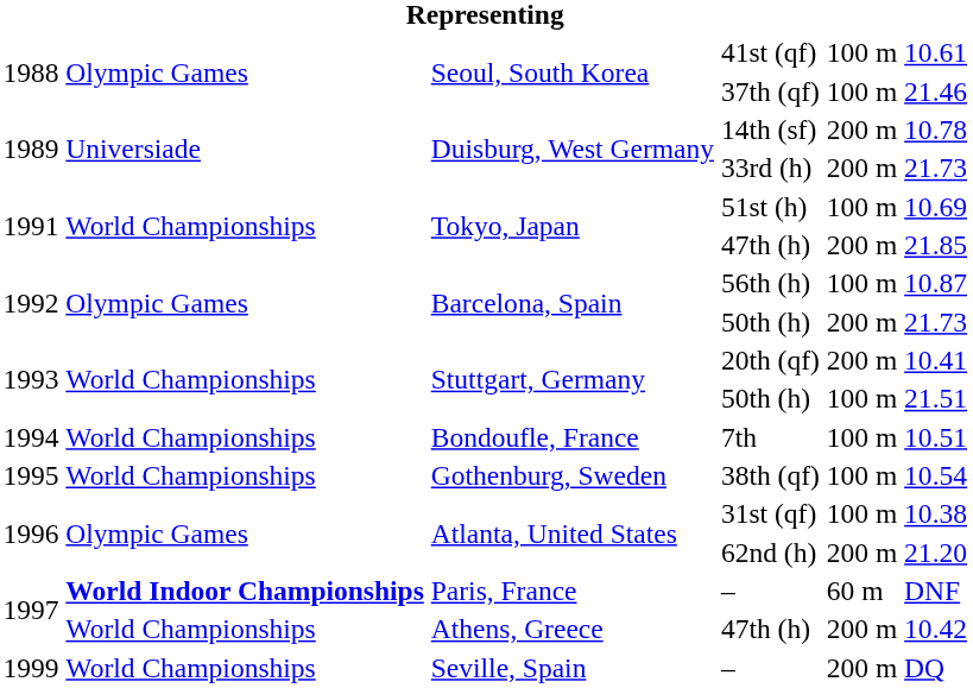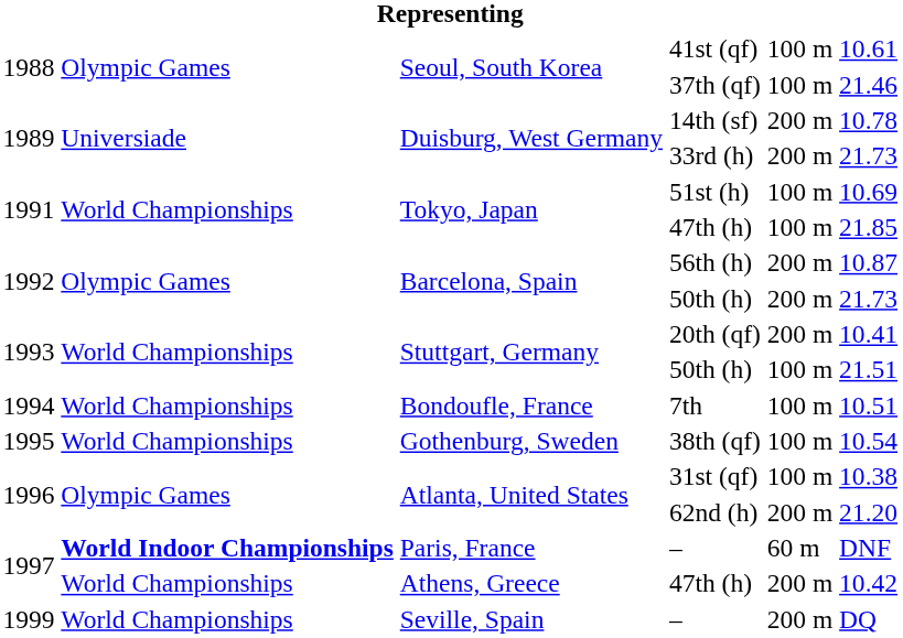Tokyo, Japan / 47th (h) | column 5: 200 m -> 100 m
56th (h) | column 5: 100 m -> 200 m
